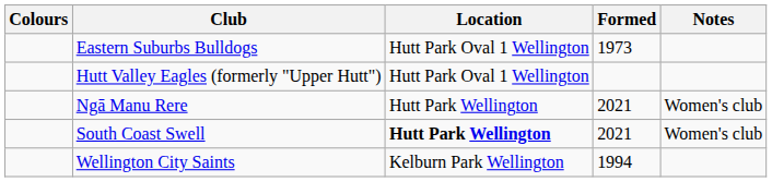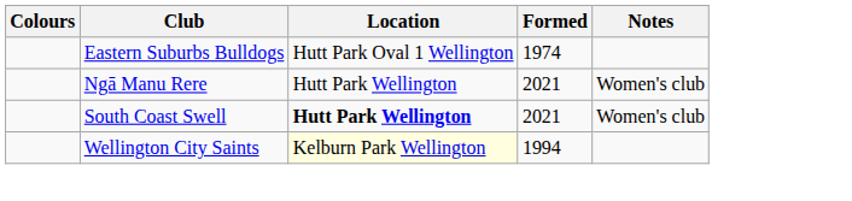Eastern Suburbs Bulldogs | Formed: 1973 -> 1974
- row: Hutt Valley Eagles (formerly "Upper Hutt") | Hutt Park Oval 1 Wellington
Wellington City Saints | Location: no background -> lightyellow background
